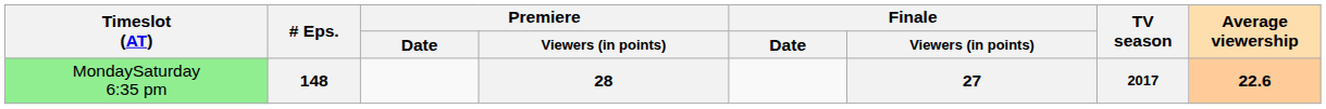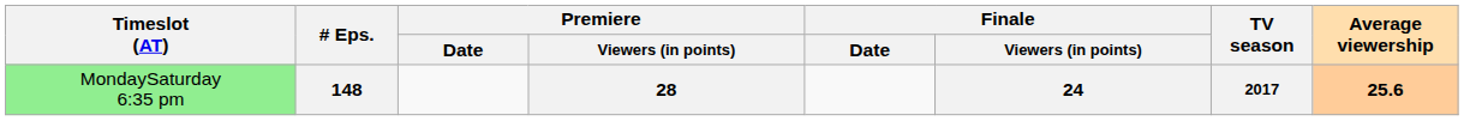148 | Finale / Viewers (in points): 27 -> 24
148 | Average viewership: 22.6 -> 25.6
